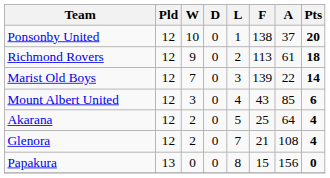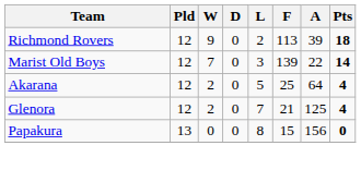- row: Ponsonby United | 12 | 10 | 0 | 1 | 138 | 37 | 20
Richmond Rovers | A: 61 -> 39
- row: Mount Albert United | 12 | 3 | 0 | 4 | 43 | 85 | 6
Glenora | A: 108 -> 125
